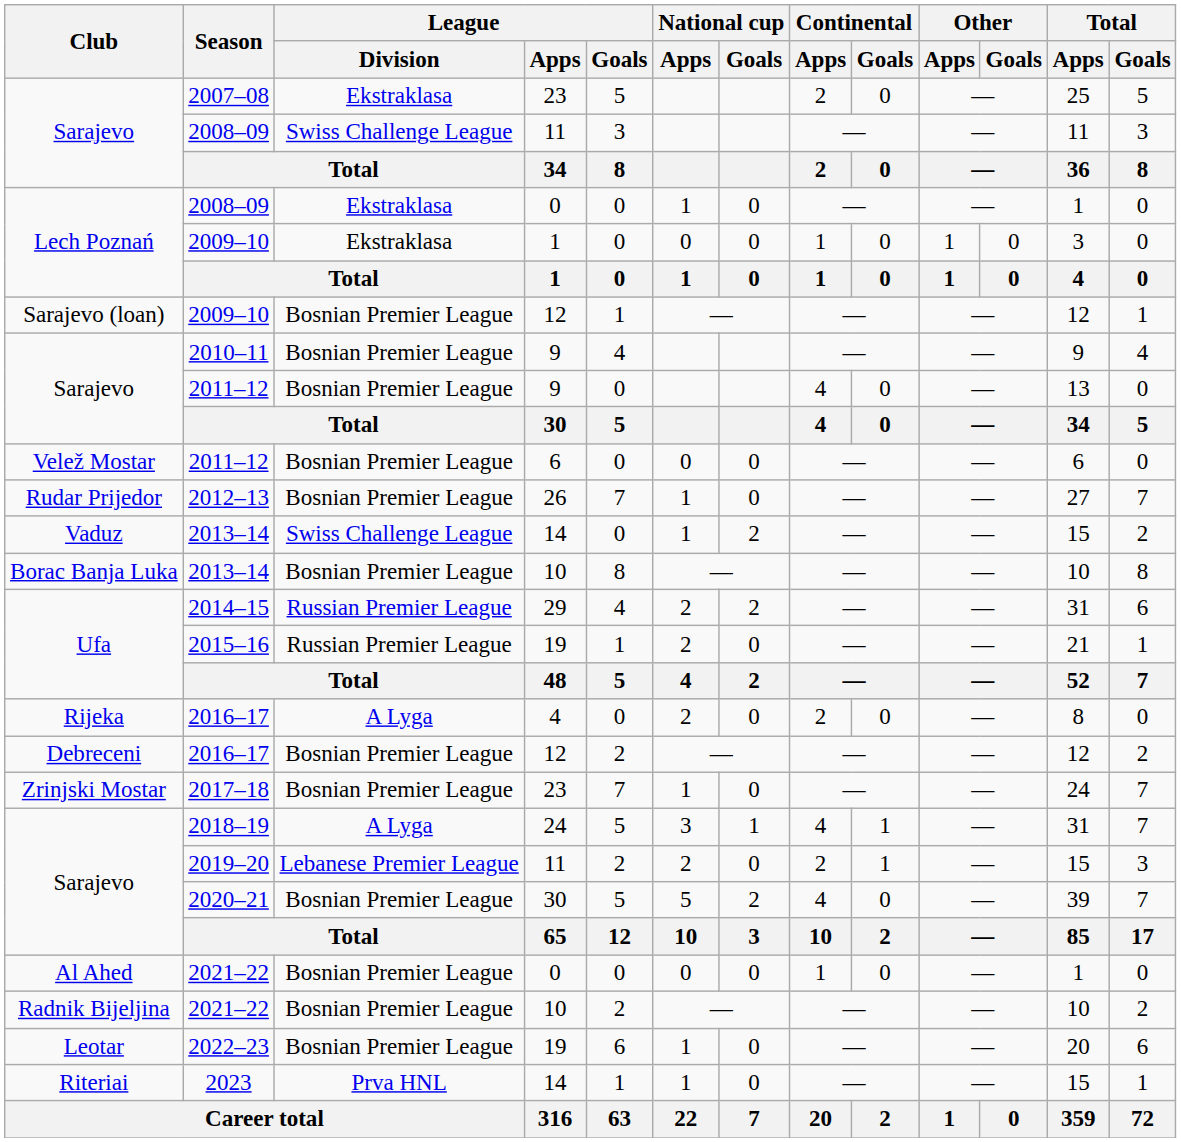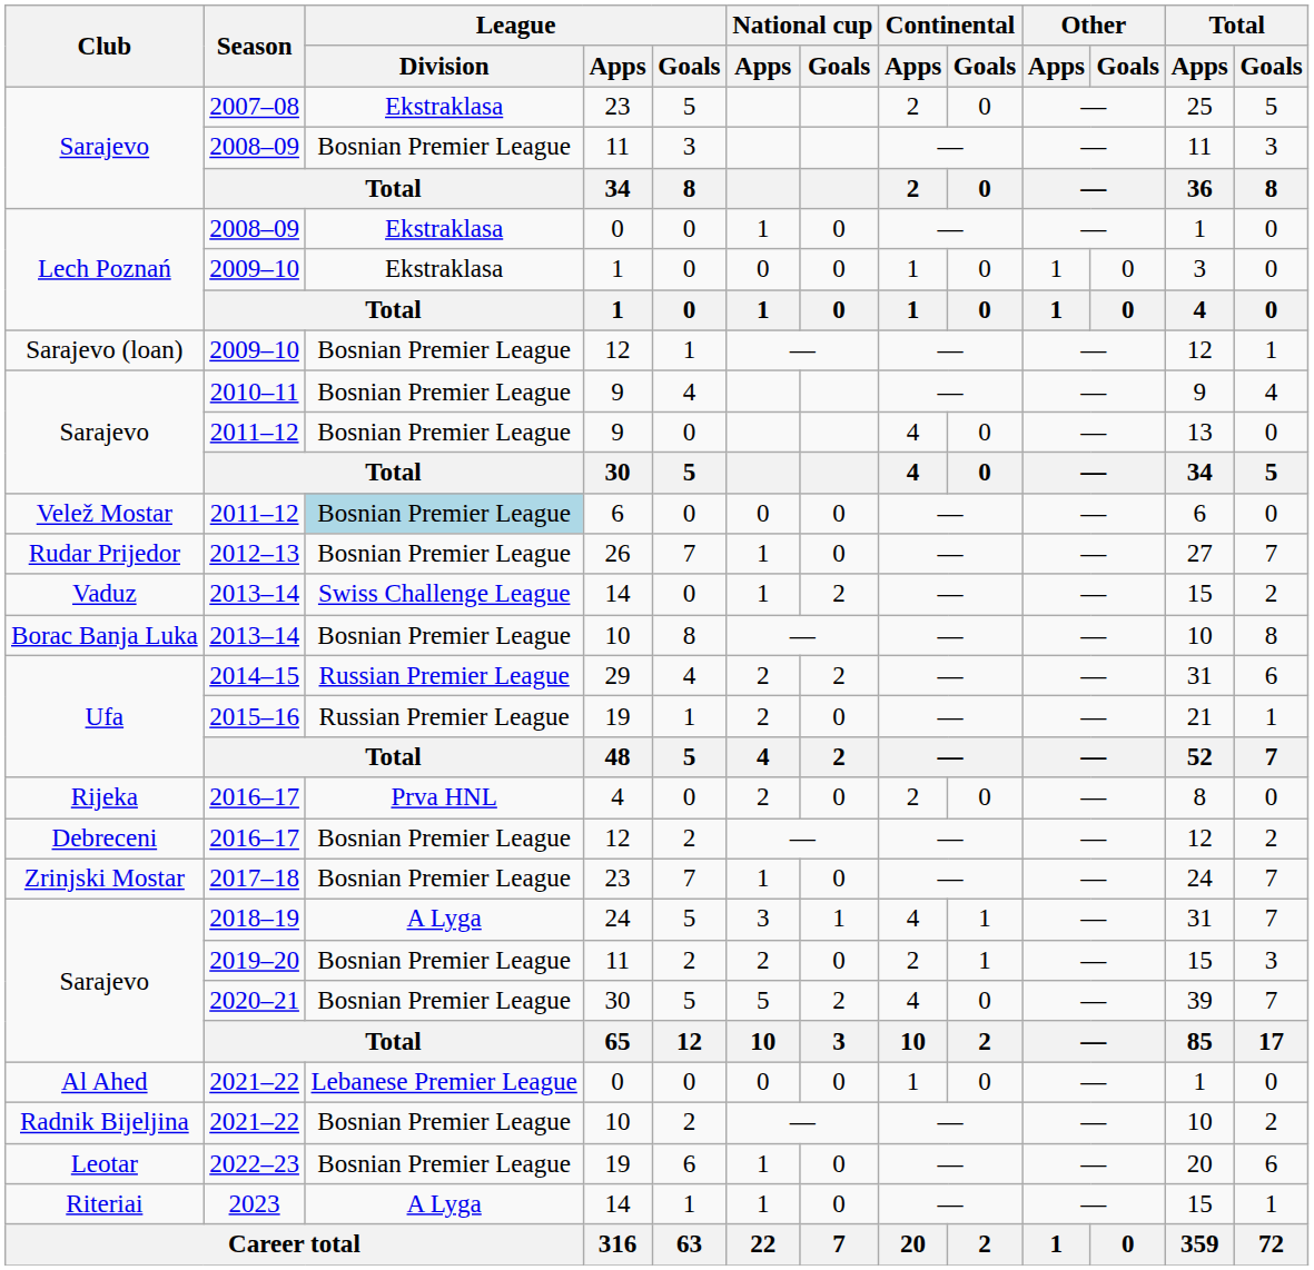Sarajevo / 2008–09 | League / Division: Swiss Challenge League -> Bosnian Premier League
Velež Mostar / 2011–12 | League / Division: no background -> lightblue background
Rijeka / 2016–17 | League / Division: A Lyga -> Prva HNL
2019–20 | League / Division: Lebanese Premier League -> Bosnian Premier League
Al Ahed / 2021–22 | League / Division: Bosnian Premier League -> Lebanese Premier League
2023 | League / Division: Prva HNL -> A Lyga
